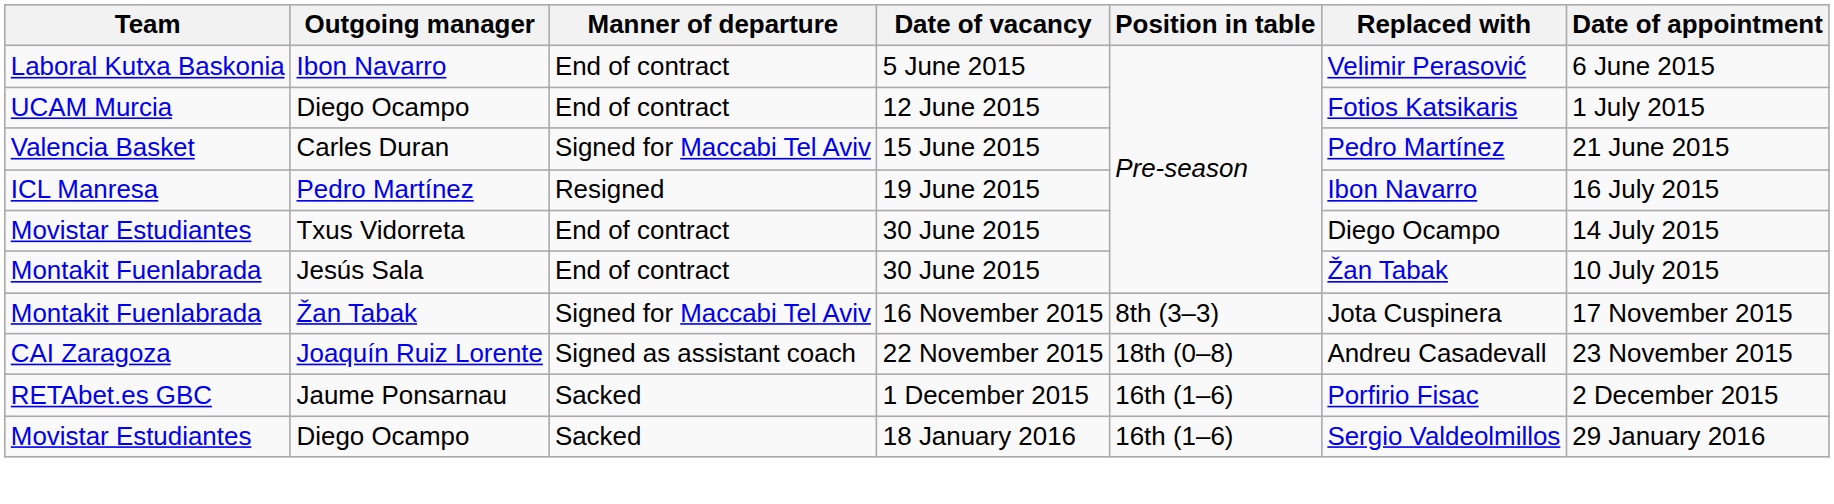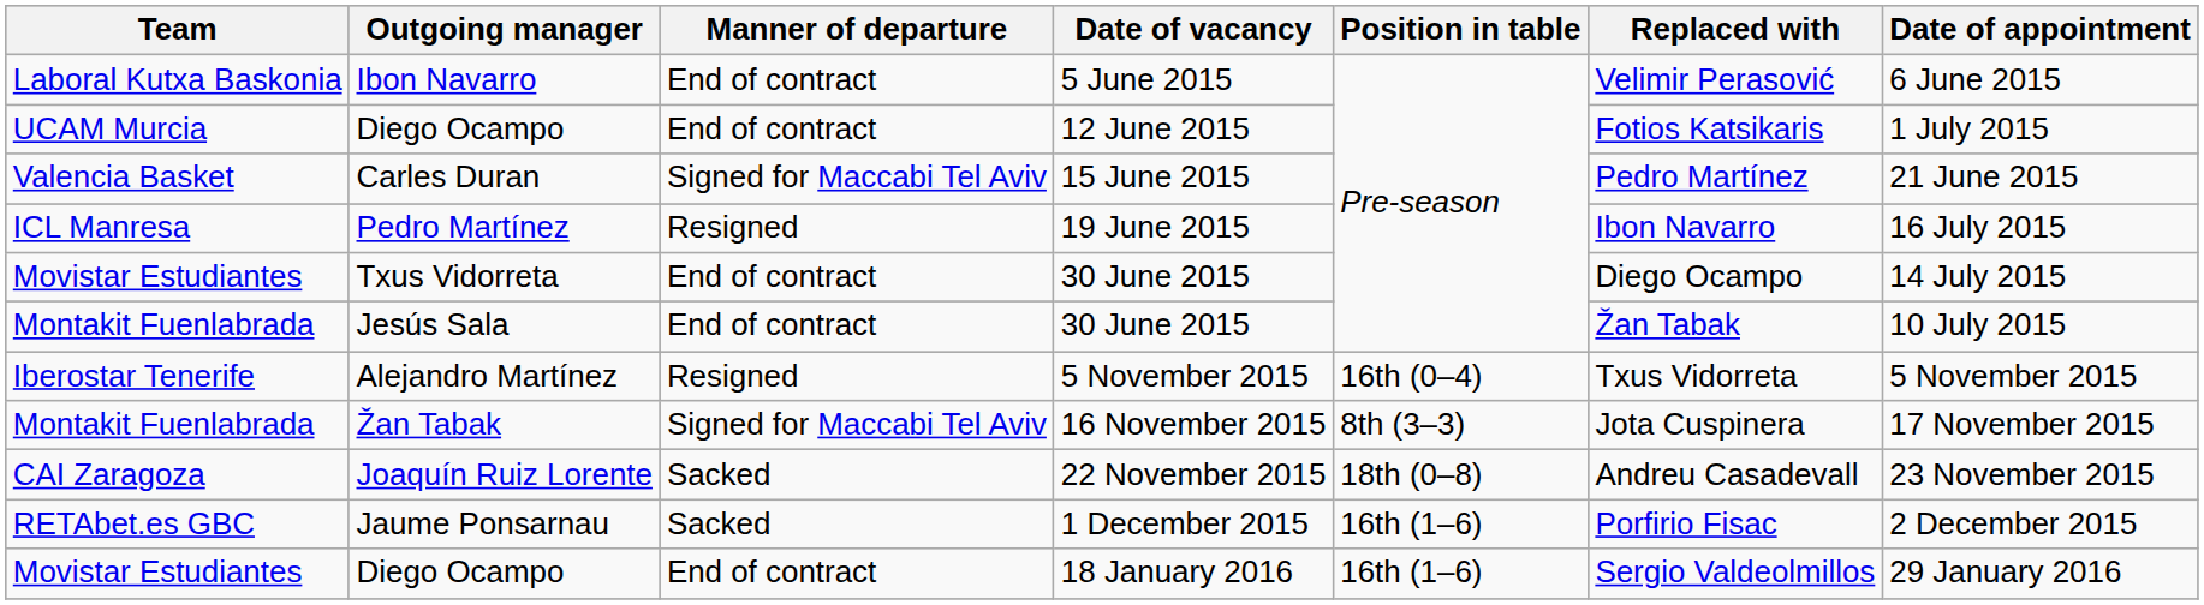+ row: Iberostar Tenerife | Alejandro Martínez | Resigned | 5 November 2015 | 16th (0–4) | Txus Vidorreta | 5 November 2015
Joaquín Ruiz Lorente | Manner of departure: Signed as assistant coach -> Sacked
Diego Ocampo / 18 January 2016 | Manner of departure: Sacked -> End of contract
